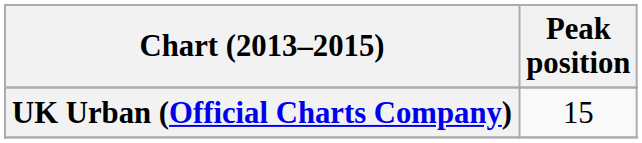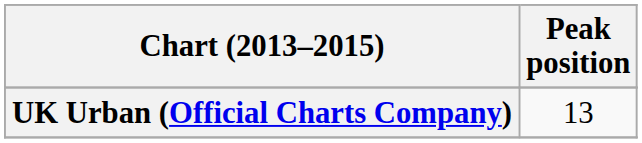UK Urban (Official Charts Company) | Peak position: 15 -> 13
